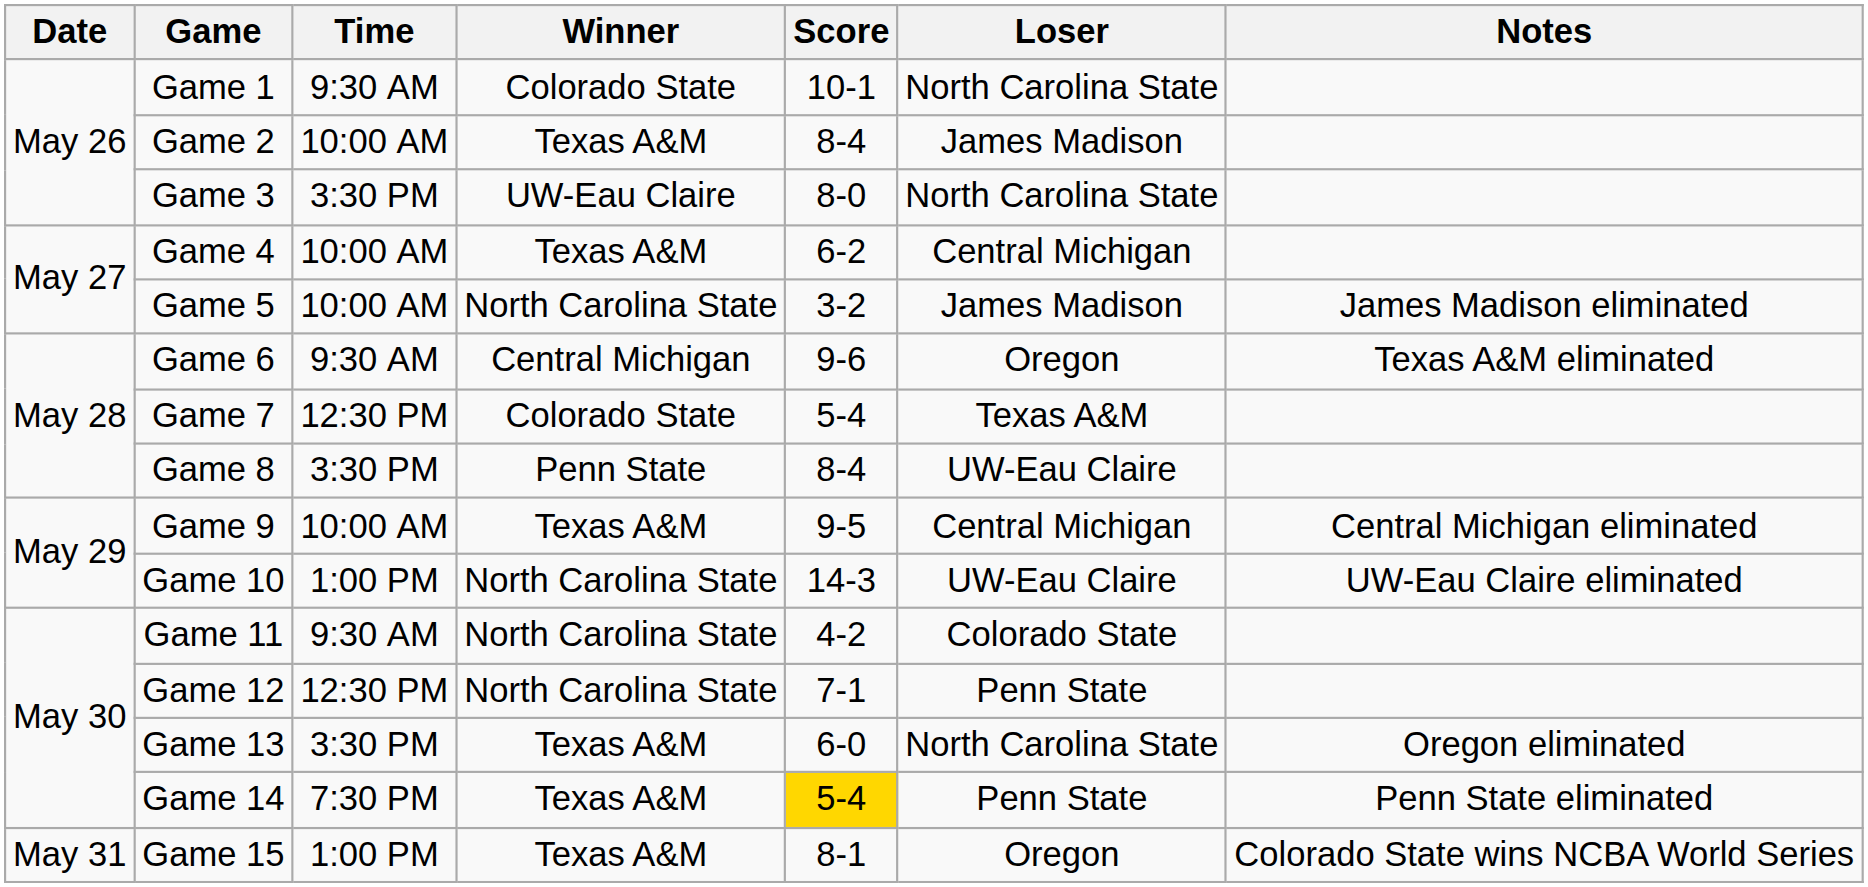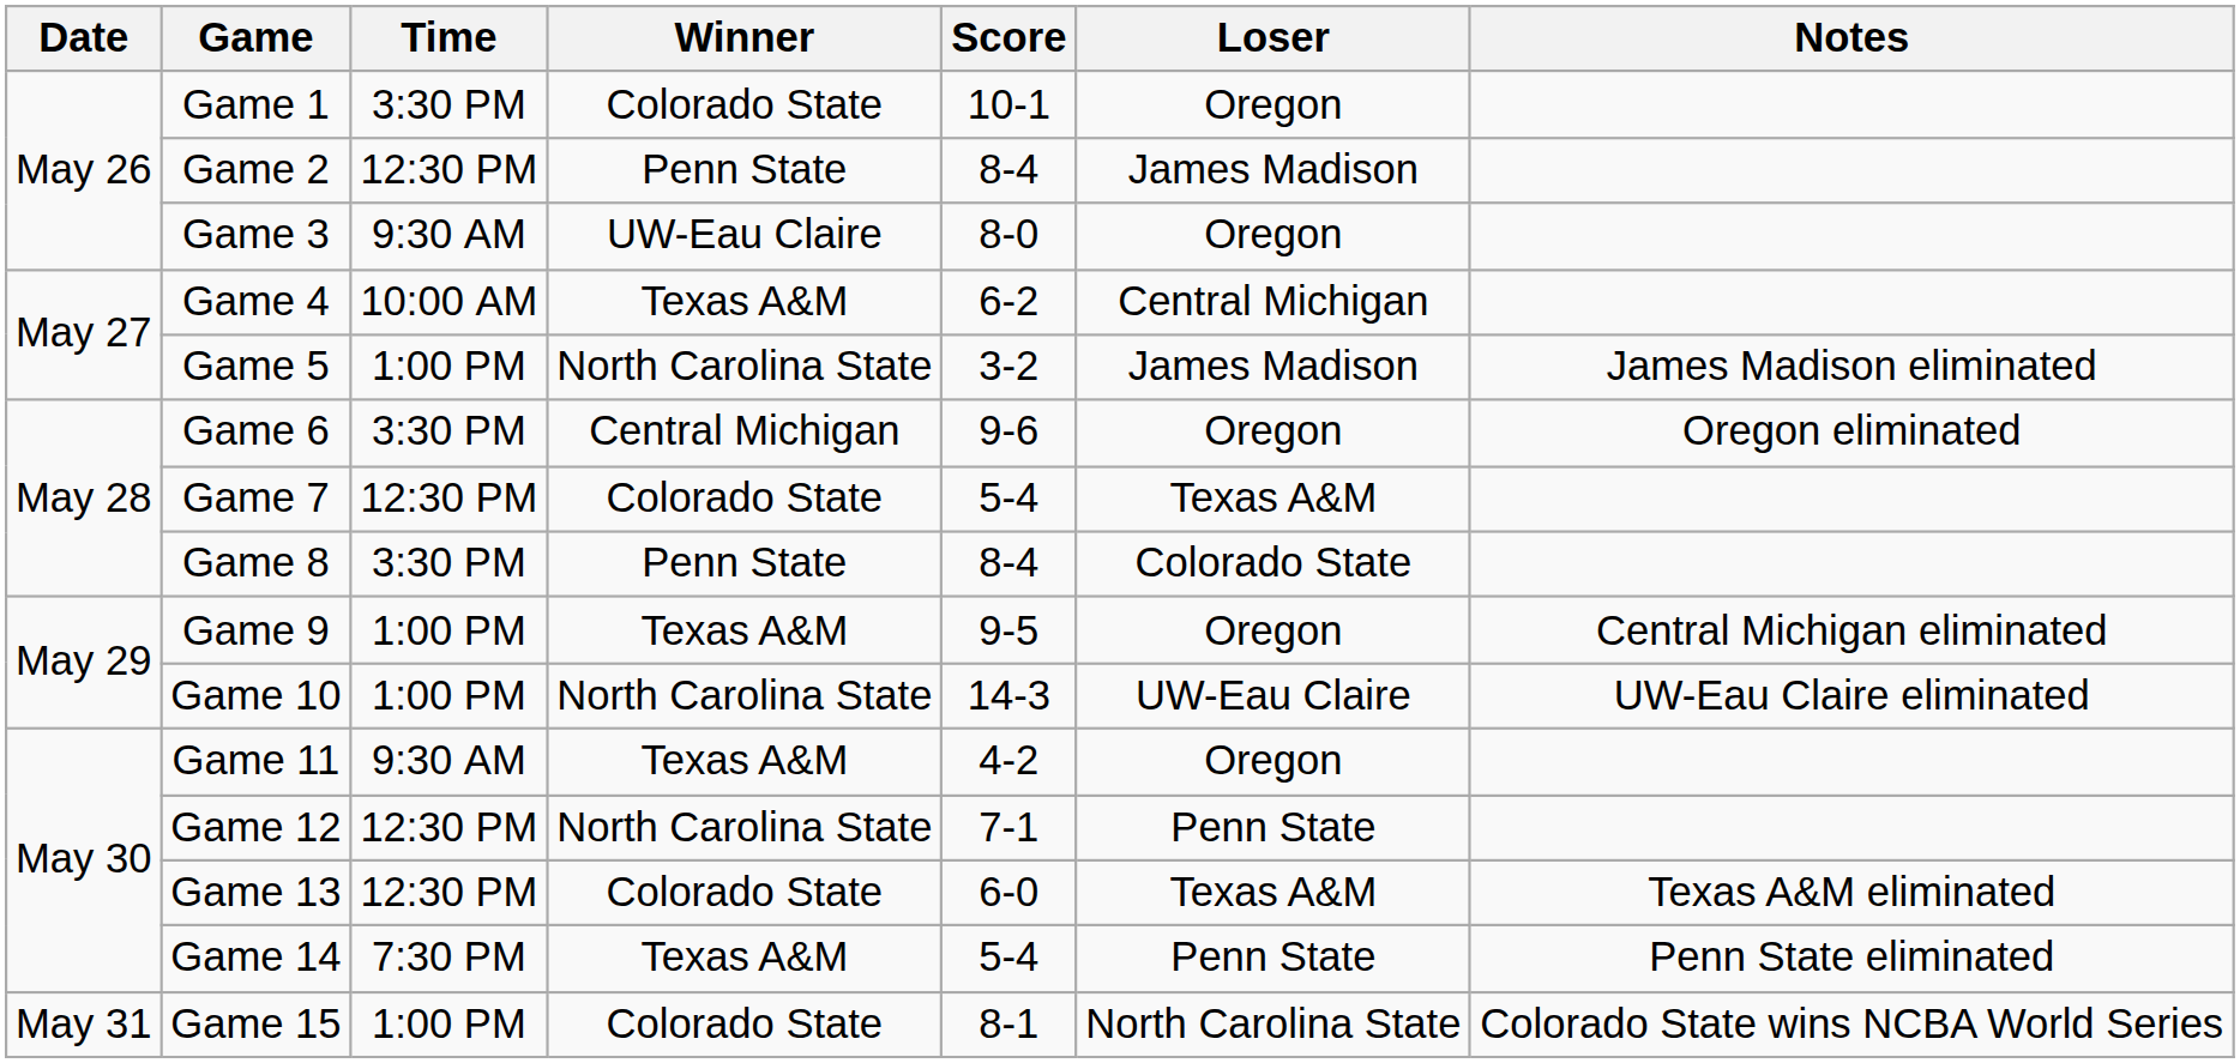Game 1 | Time: 9:30 AM -> 3:30 PM
Game 1 | Loser: North Carolina State -> Oregon
Game 2 | Time: 10:00 AM -> 12:30 PM
Game 2 | Winner: Texas A&M -> Penn State
Game 3 | Time: 3:30 PM -> 9:30 AM
Game 3 | Loser: North Carolina State -> Oregon
Game 5 | Time: 10:00 AM -> 1:00 PM
Game 6 | Time: 9:30 AM -> 3:30 PM
Game 6 | Notes: Texas A&M eliminated -> Oregon eliminated
Game 8 | Loser: UW-Eau Claire -> Colorado State
Game 9 | Time: 10:00 AM -> 1:00 PM
Game 9 | Loser: Central Michigan -> Oregon
Game 11 | Winner: North Carolina State -> Texas A&M
Game 11 | Loser: Colorado State -> Oregon
Game 13 | Time: 3:30 PM -> 12:30 PM
Game 13 | Winner: Texas A&M -> Colorado State
Game 13 | Loser: North Carolina State -> Texas A&M
Game 13 | Notes: Oregon eliminated -> Texas A&M eliminated
Game 14 | Score: gold background -> no background
Game 15 | Winner: Texas A&M -> Colorado State
Game 15 | Loser: Oregon -> North Carolina State
